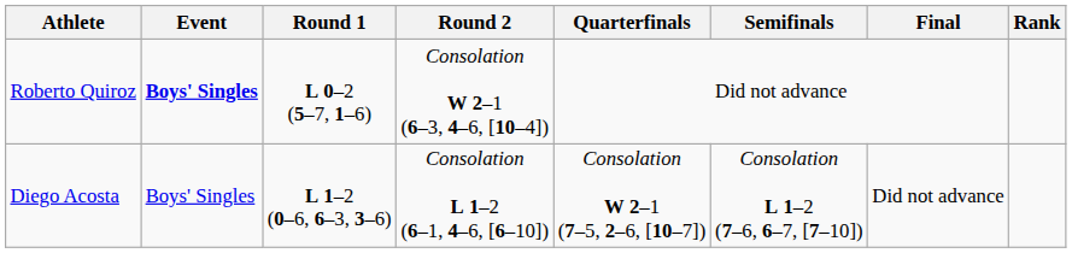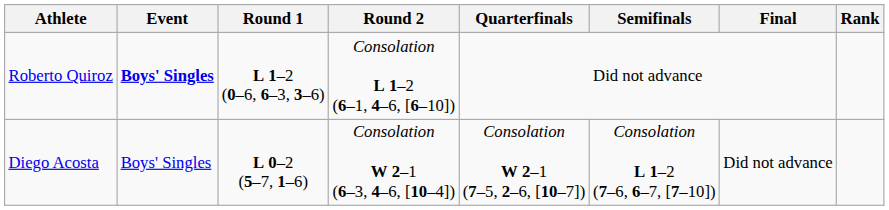Roberto Quiroz | Round 1: L 0–2 (5–7, 1–6) -> L 1–2 (0–6, 6–3, 3–6)
Roberto Quiroz | Round 2: Consolation W 2–1 (6–3, 4–6, [10–4]) -> Consolation L 1–2 (6–1, 4–6, [6–10])
Diego Acosta | Round 1: L 1–2 (0–6, 6–3, 3–6) -> L 0–2 (5–7, 1–6)
Diego Acosta | Round 2: Consolation L 1–2 (6–1, 4–6, [6–10]) -> Consolation W 2–1 (6–3, 4–6, [10–4])
